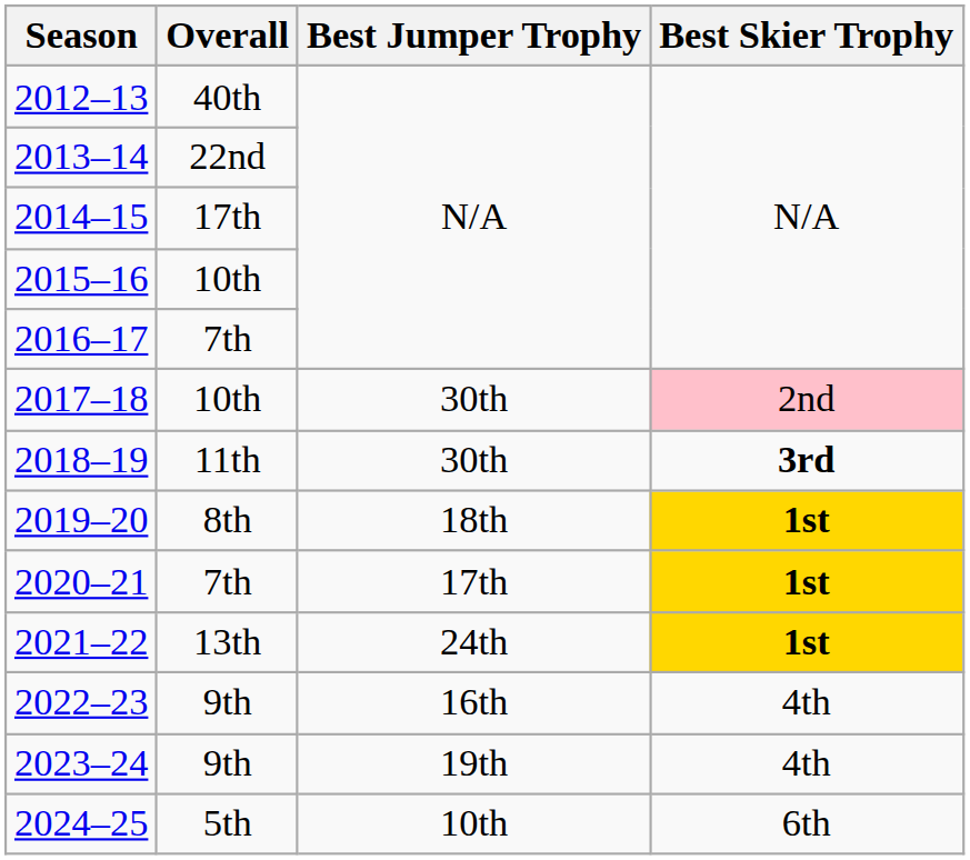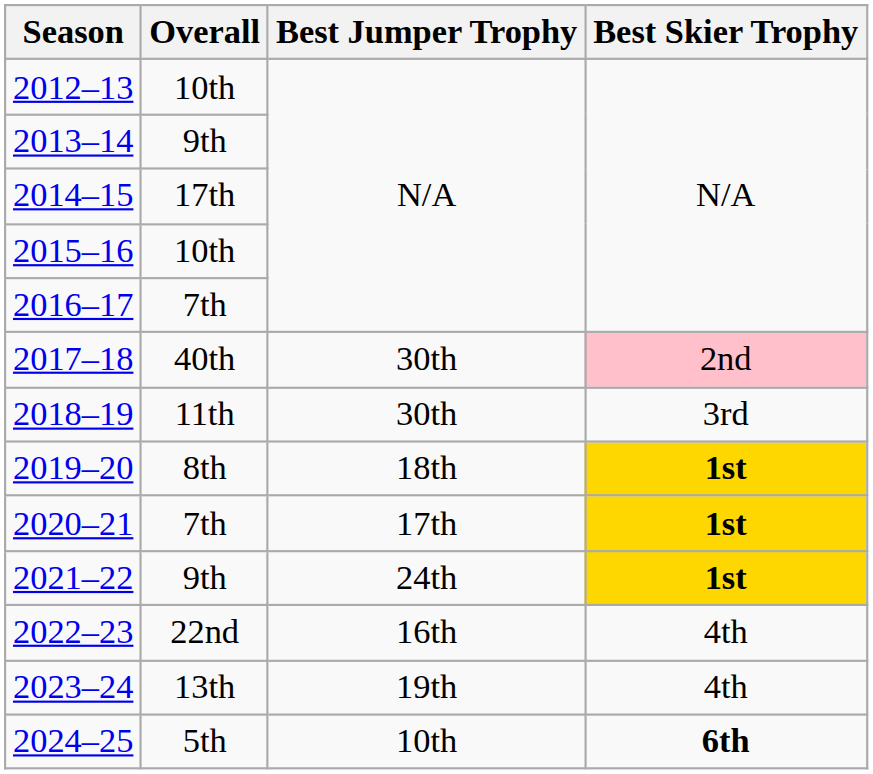2012–13 | Overall: 40th -> 10th
2013–14 | Overall: 22nd -> 9th
2017–18 | Overall: 10th -> 40th
2018–19 | Best Skier Trophy: bold -> normal
2021–22 | Overall: 13th -> 9th
2022–23 | Overall: 9th -> 22nd
2023–24 | Overall: 9th -> 13th
2024–25 | Best Skier Trophy: normal -> bold
